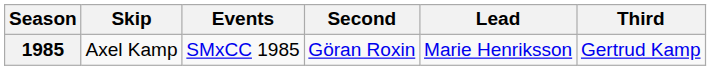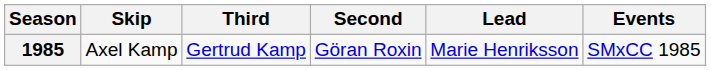columns swapped: Third <-> Events
